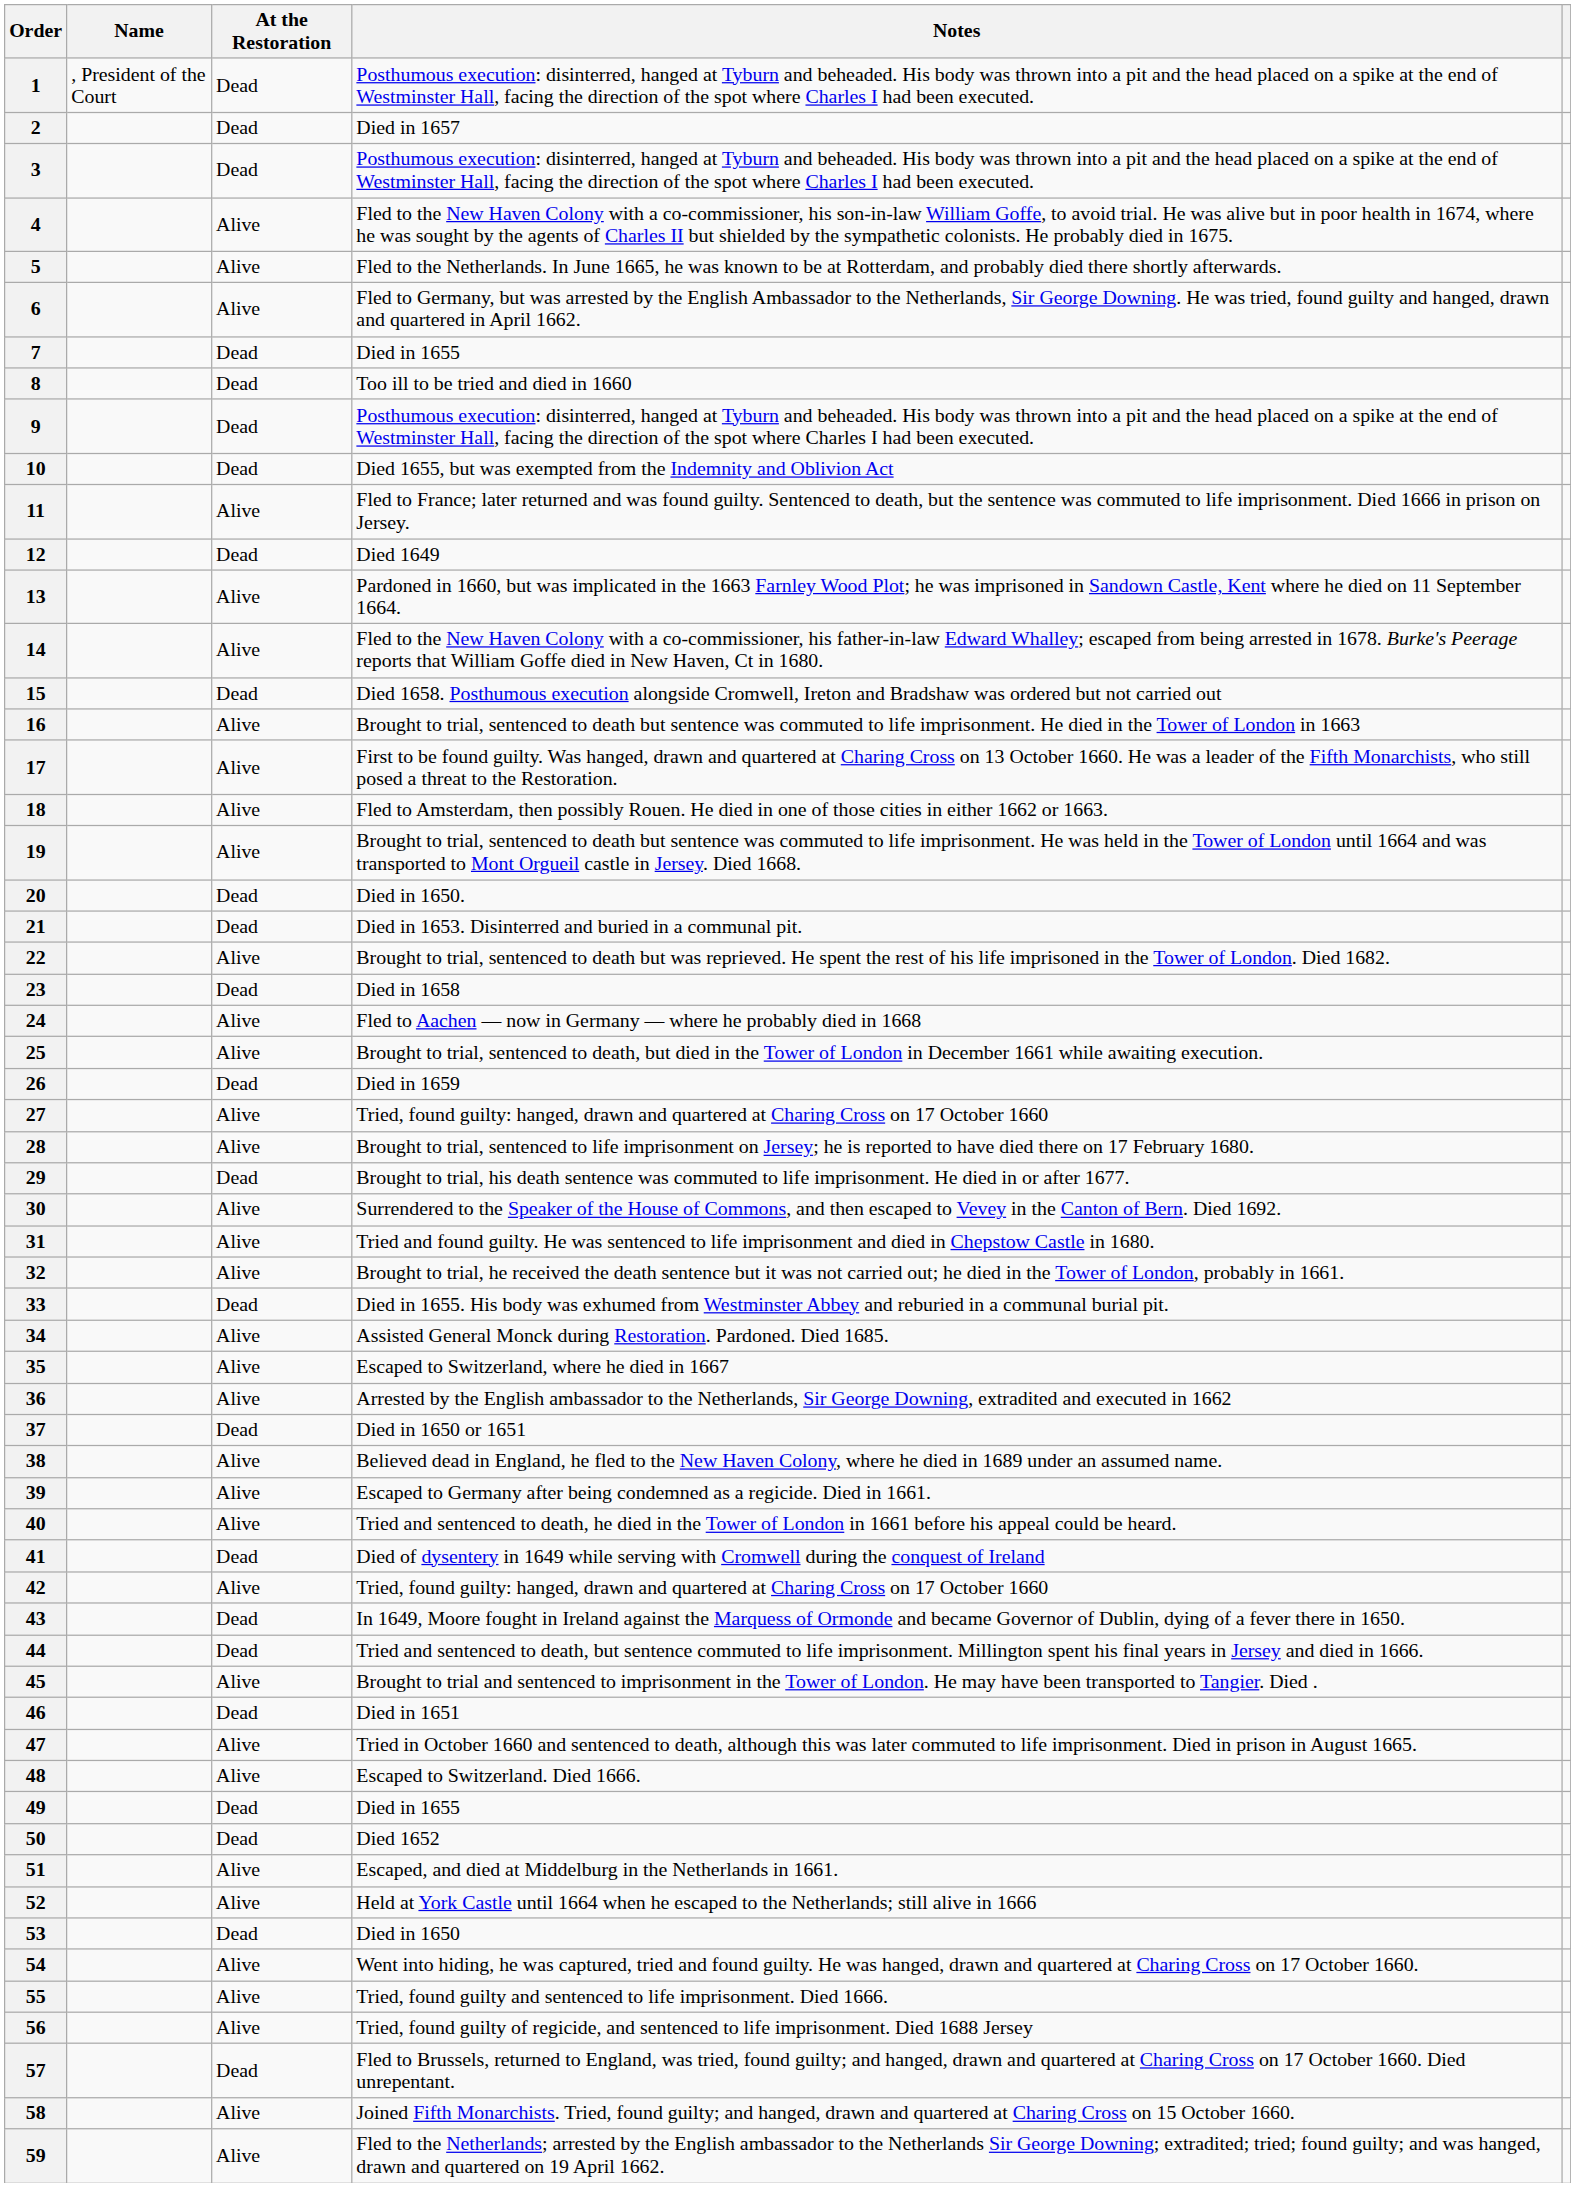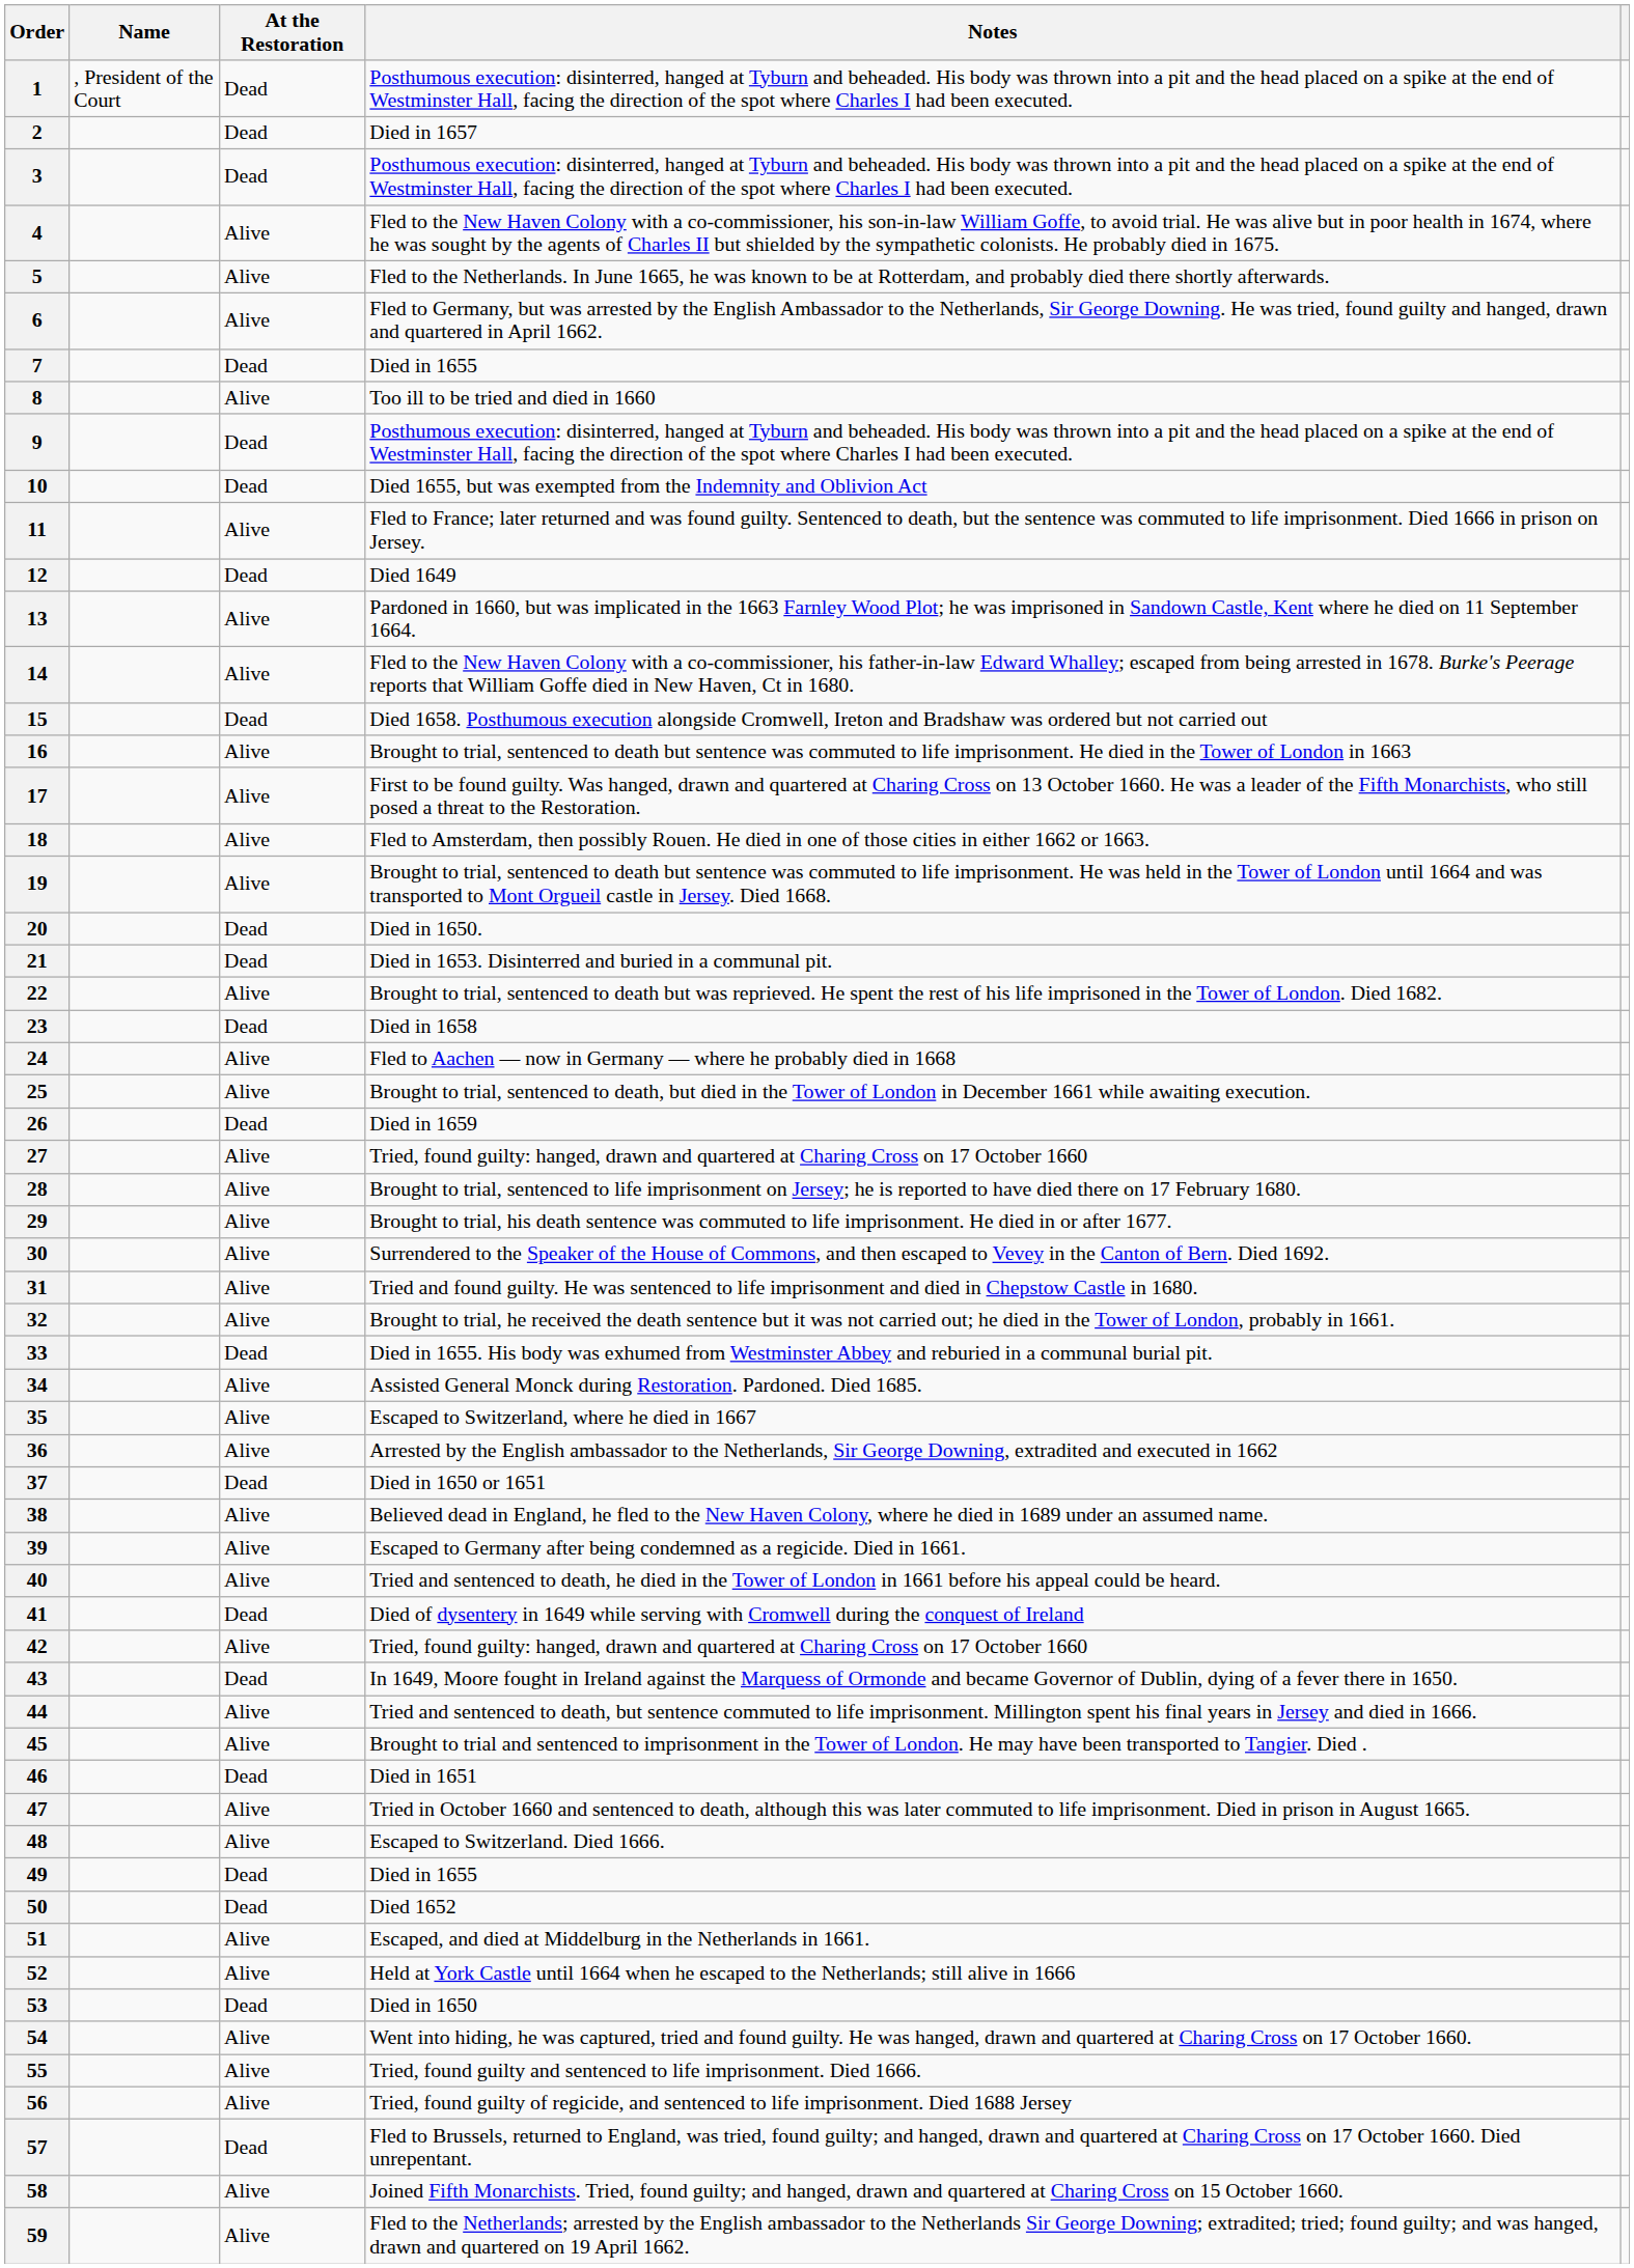8 | At the Restoration: Dead -> Alive
29 | At the Restoration: Dead -> Alive
44 | At the Restoration: Dead -> Alive
